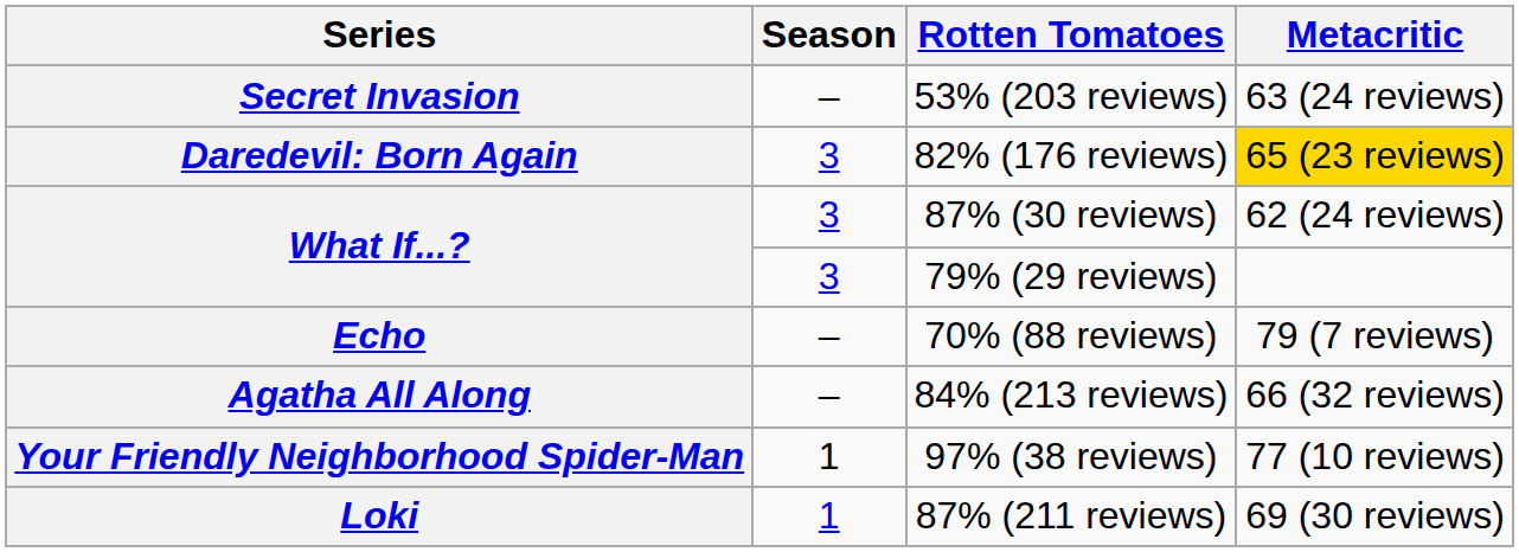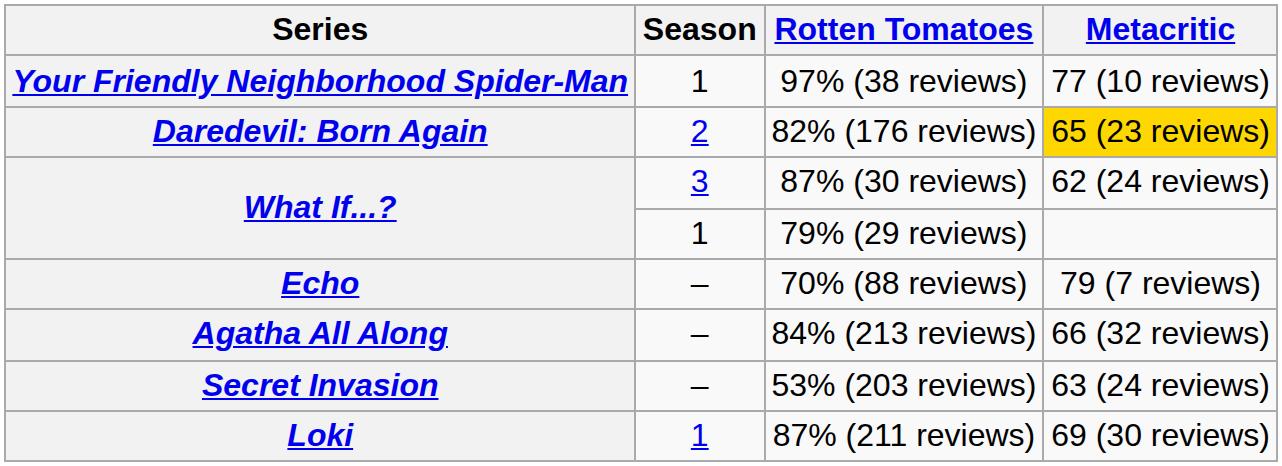rows swapped: 53% (203 reviews) <-> 97% (38 reviews)
82% (176 reviews) | Season: 3 -> 2
79% (29 reviews) | Season: 3 -> 1
